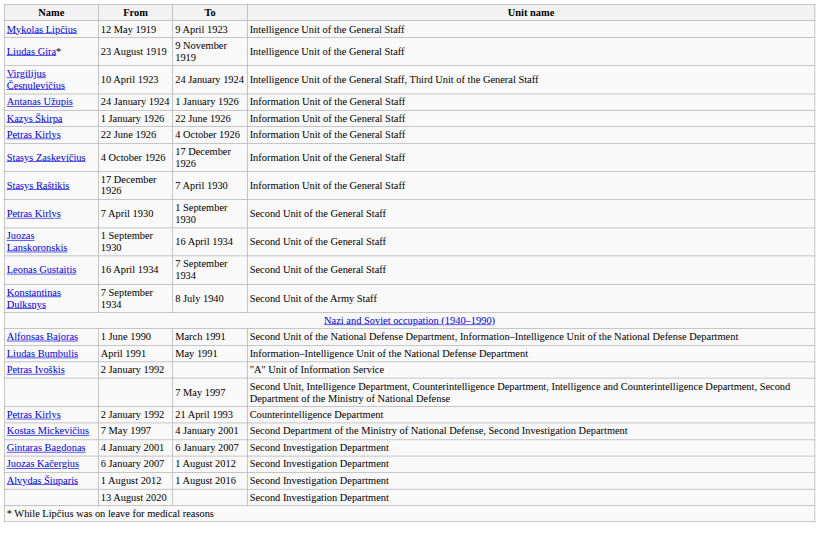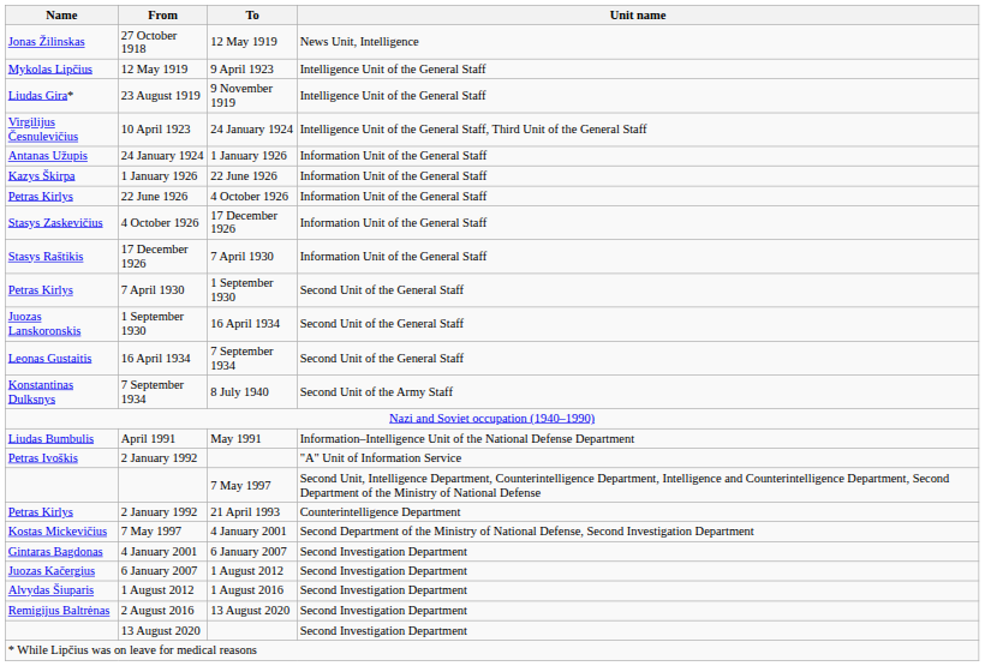+ row: Jonas Žilinskas | 27 October 1918 | 12 May 1919 | News Unit, Intelligence
- row: Alfonsas Bajoras | 1 June 1990 | March 1991 | Second Unit of the National Defense Department, Information–Intelligence Unit of the National Defense Department
+ row: Remigijus Baltrėnas | 2 August 2016 | 13 August 2020 | Second Investigation Department
